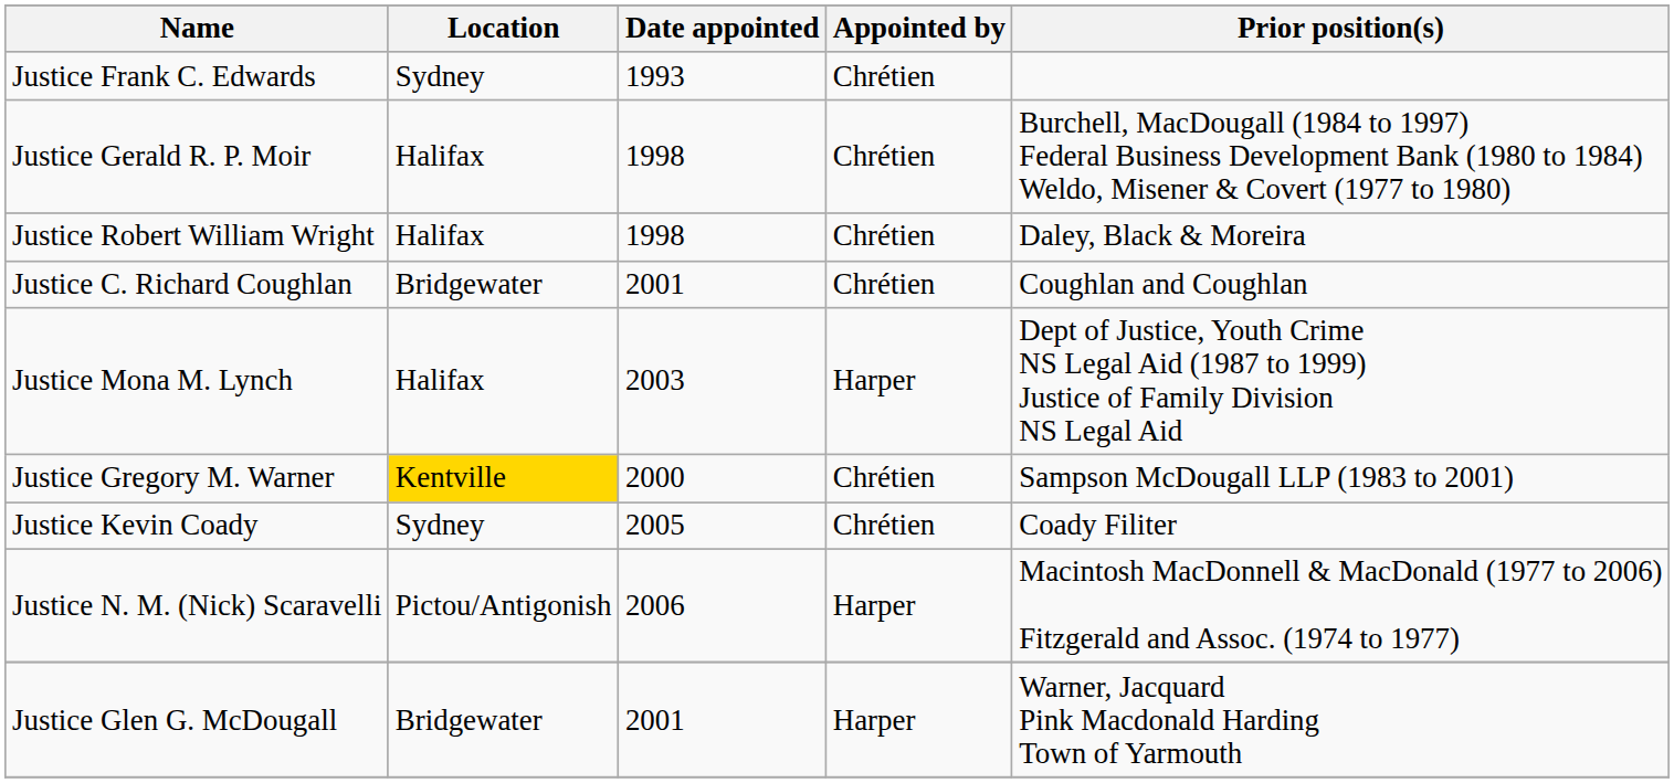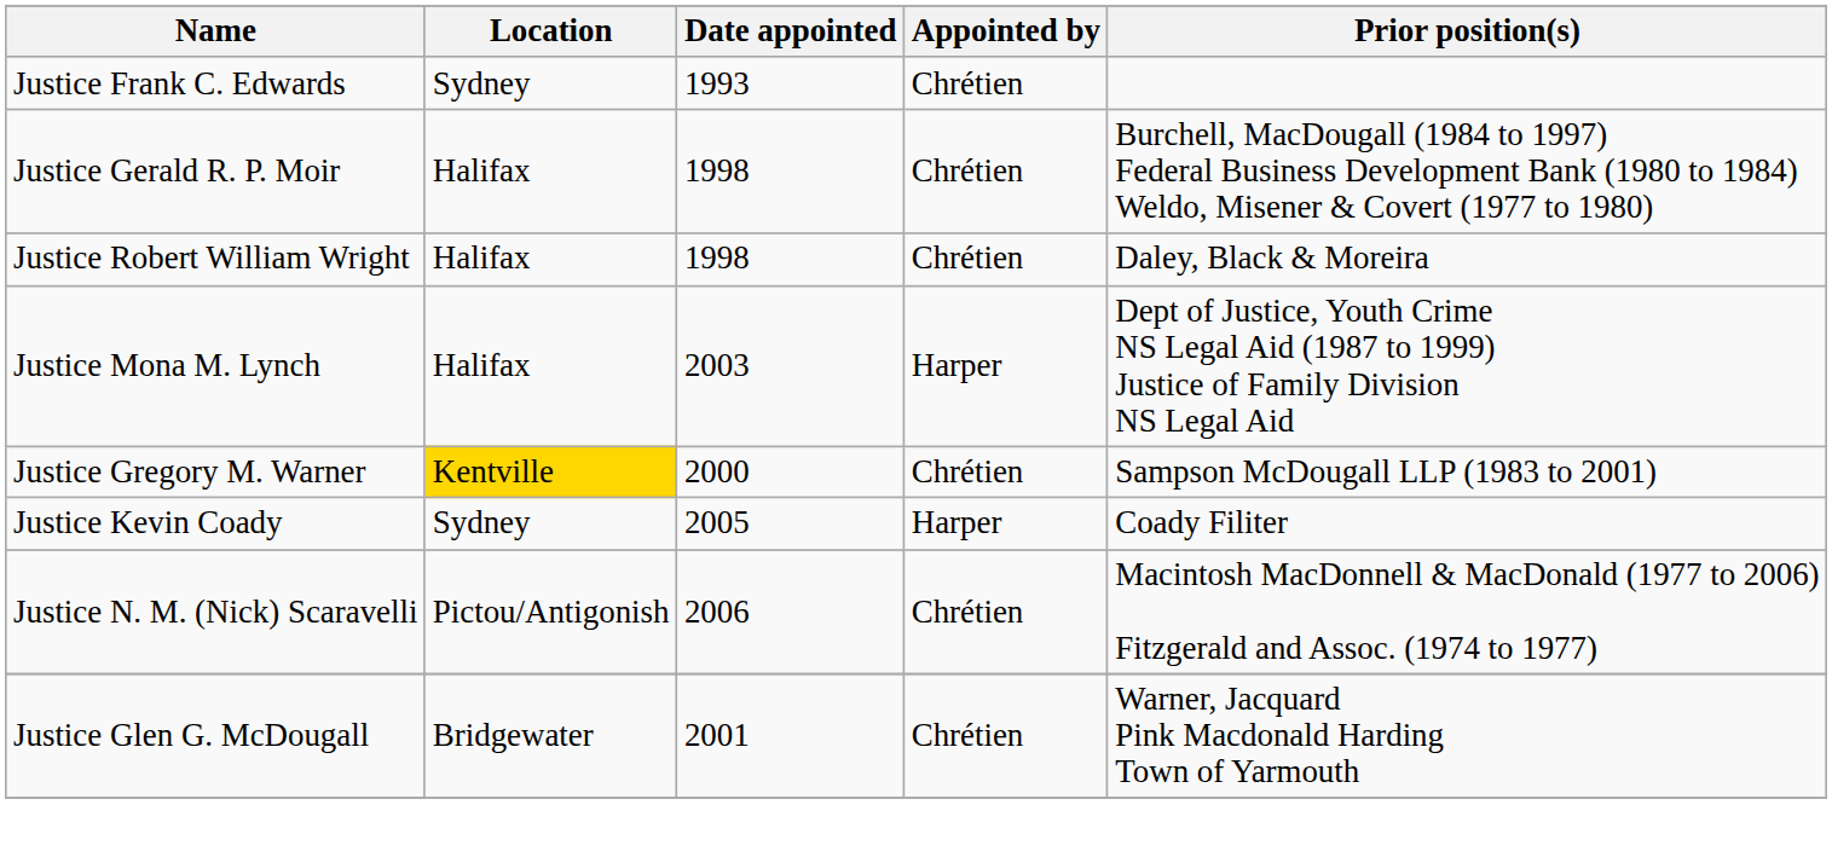- row: Justice C. Richard Coughlan | Bridgewater | 2001 | Chrétien | Coughlan and Coughlan
Justice Kevin Coady | Appointed by: Chrétien -> Harper
Justice N. M. (Nick) Scaravelli | Appointed by: Harper -> Chrétien
Justice Glen G. McDougall | Appointed by: Harper -> Chrétien
